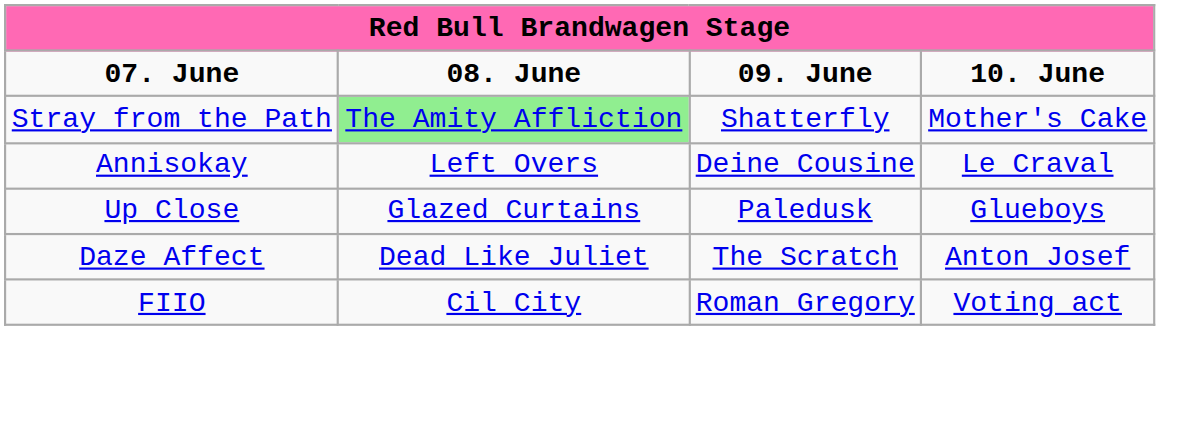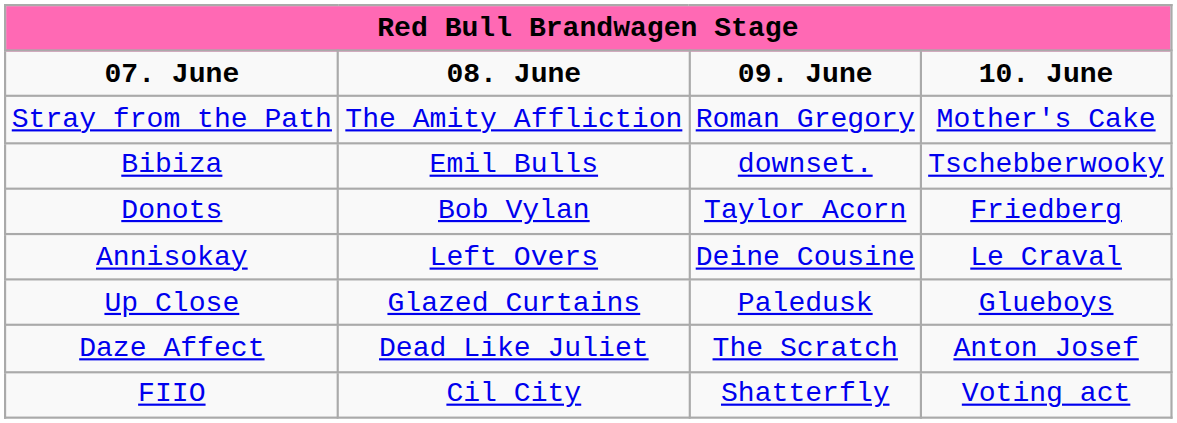Stray from the Path | column 2: lightgreen background -> no background
Stray from the Path | column 3: Shatterfly -> Roman Gregory
+ row: Bibiza | Emil Bulls | downset. | Tschebberwooky
+ row: Donots | Bob Vylan | Taylor Acorn | Friedberg
FIIO | column 3: Roman Gregory -> Shatterfly
